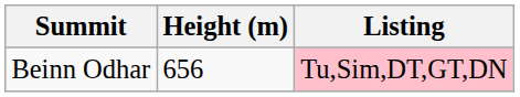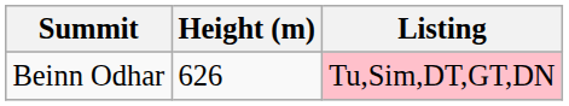Beinn Odhar | Height (m): 656 -> 626
